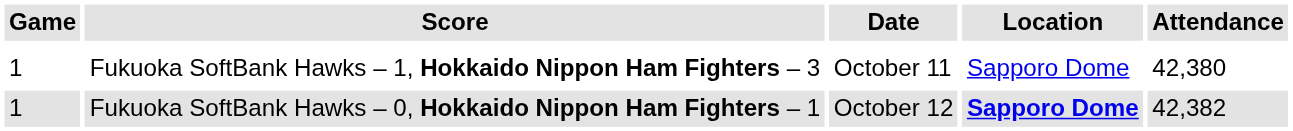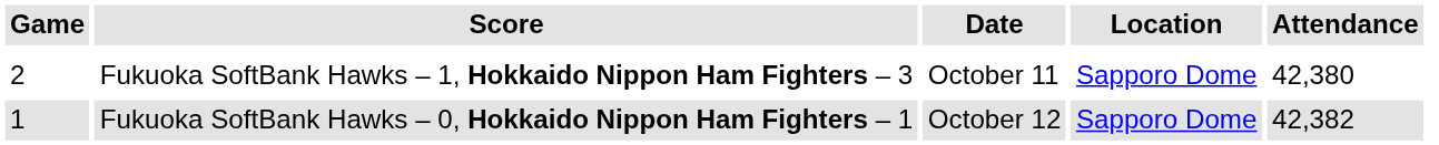Fukuoka SoftBank Hawks – 1, Hokkaido Nippon Ham Fighters – 3 | Game: 1 -> 2
Fukuoka SoftBank Hawks – 0, Hokkaido Nippon Ham Fighters – 1 | Location: bold -> normal
